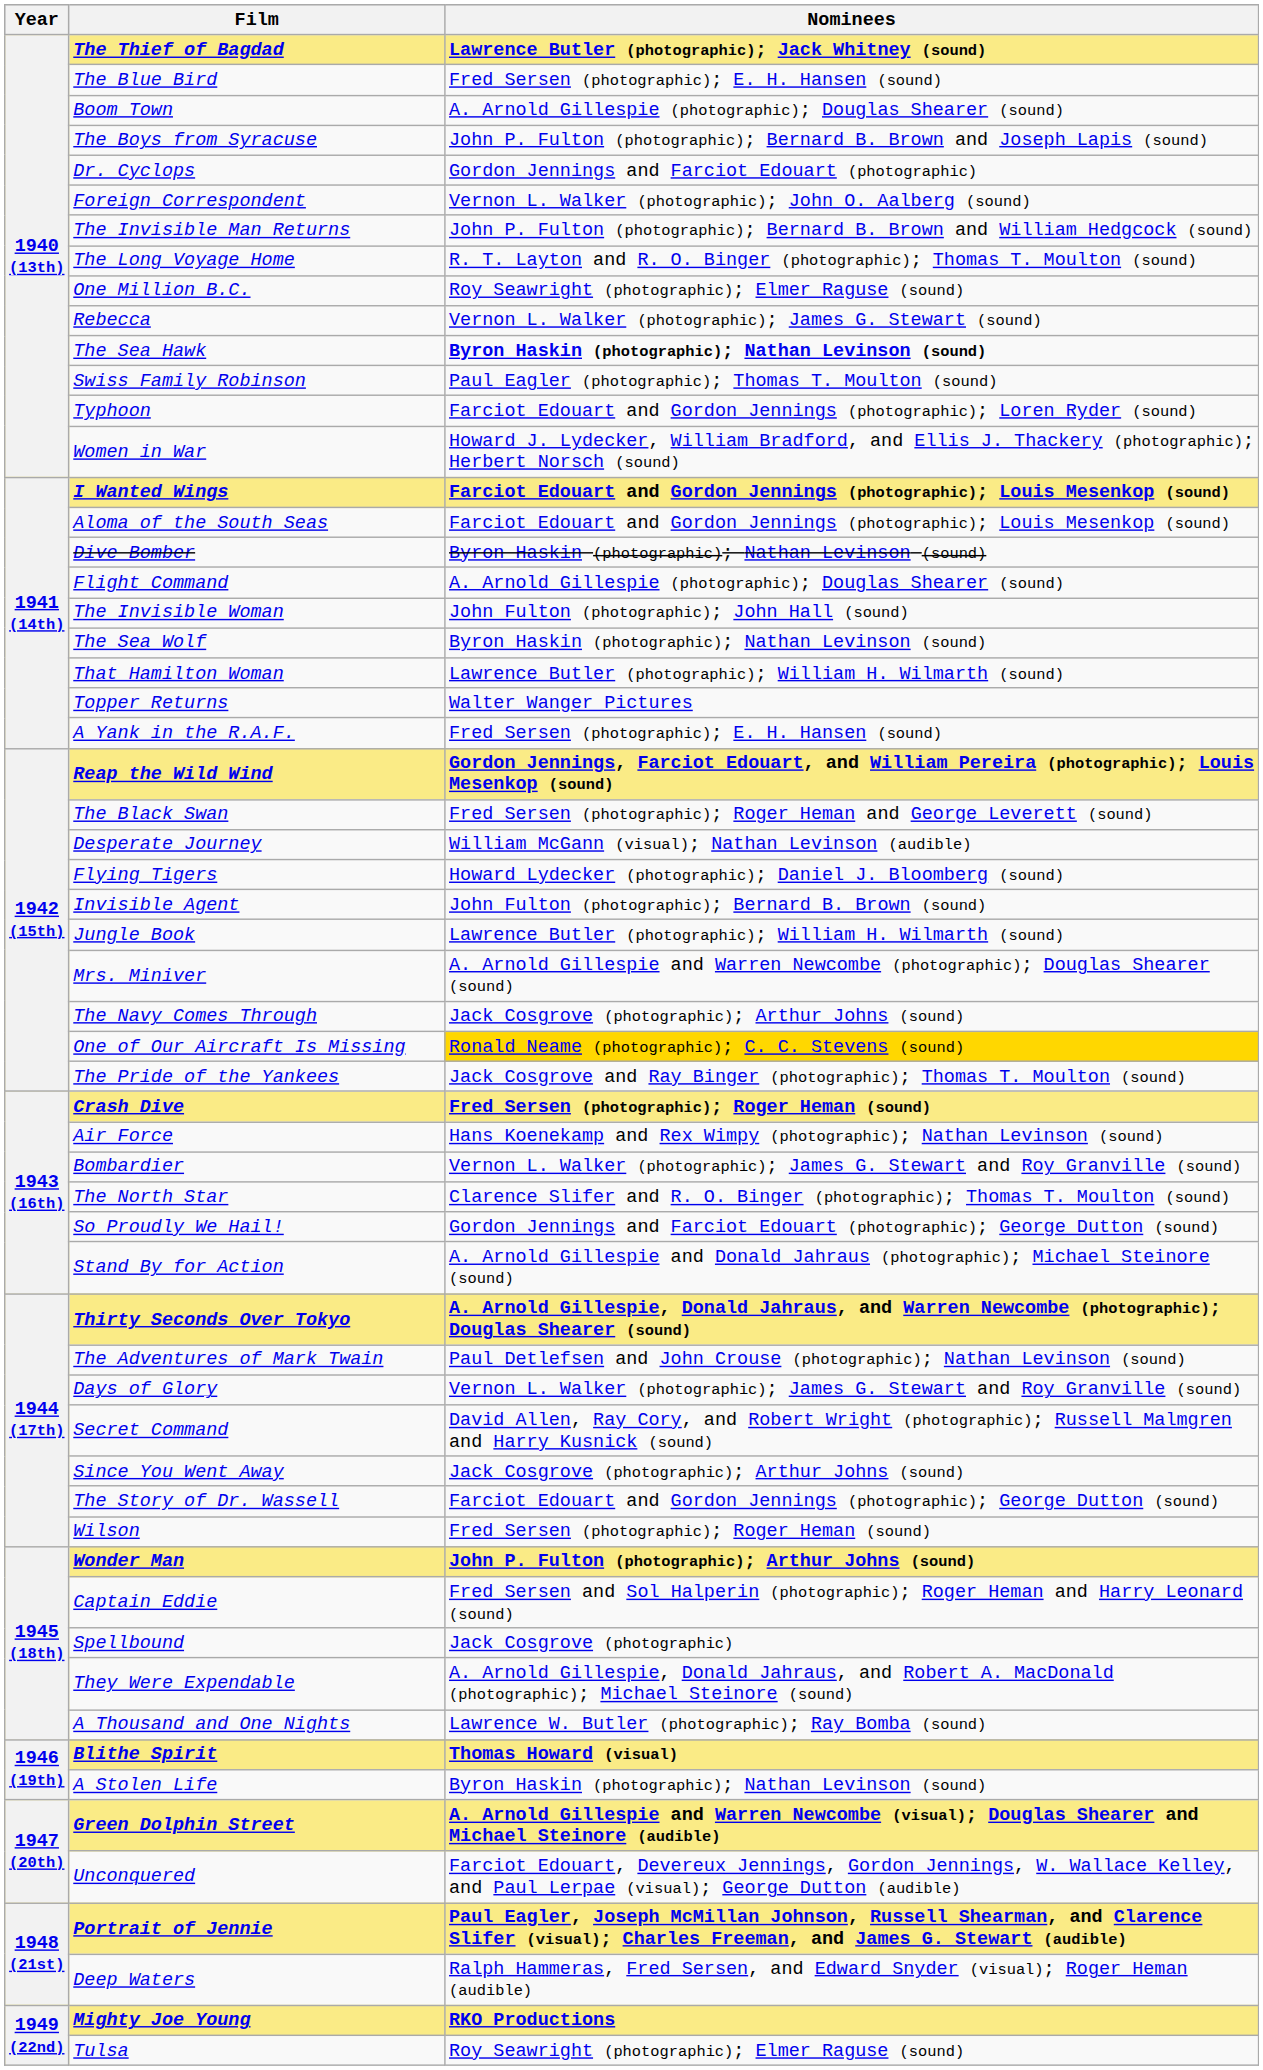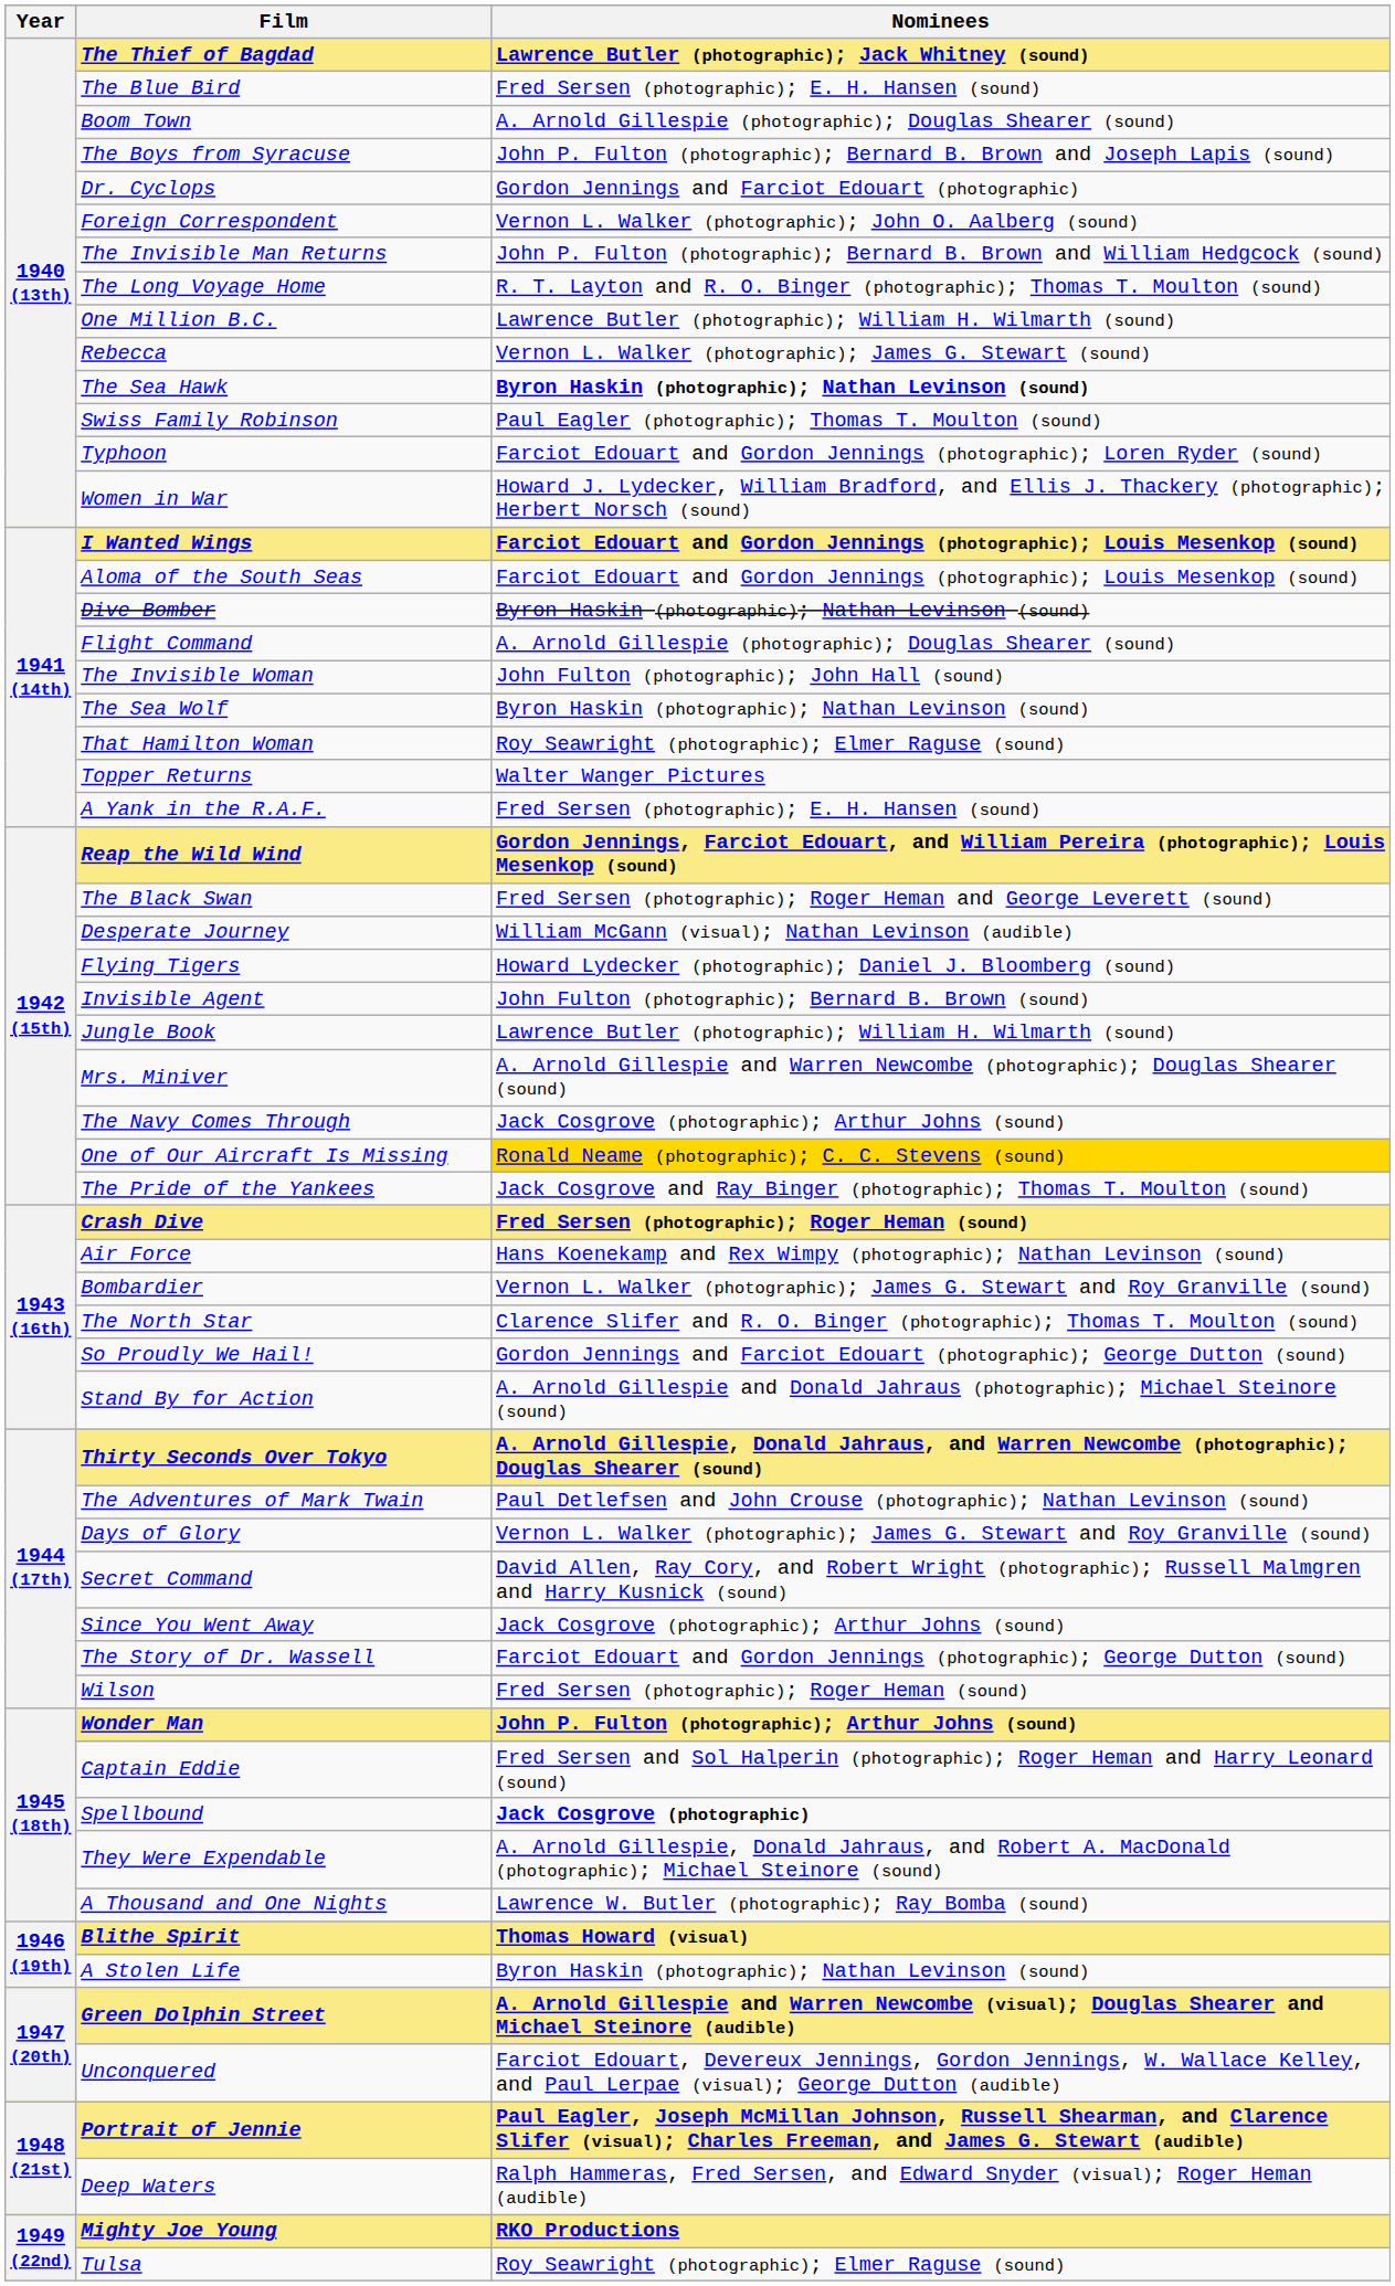One Million B.C. | Nominees: Roy Seawright (photographic); Elmer Raguse (sound) -> Lawrence Butler (photographic); William H. Wilmarth (sound)
That Hamilton Woman | Nominees: Lawrence Butler (photographic); William H. Wilmarth (sound) -> Roy Seawright (photographic); Elmer Raguse (sound)
Spellbound | Nominees: normal -> bold
